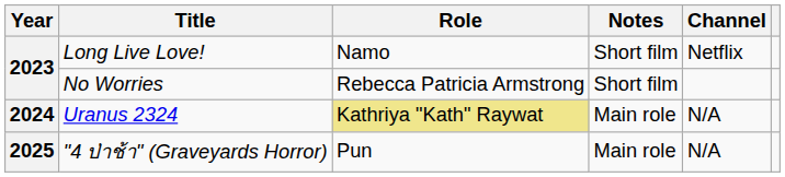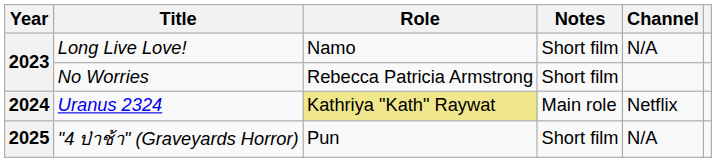Long Live Love! | Channel: Netflix -> N/A
Uranus 2324 | Channel: N/A -> Netflix
"4 ป่าช้า" (Graveyards Horror) | Notes: Main role -> Short film
